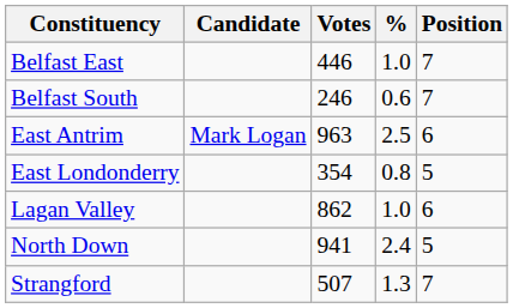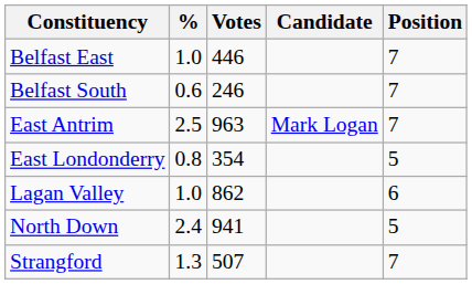columns swapped: Candidate <-> %
East Antrim | Position: 6 -> 7
